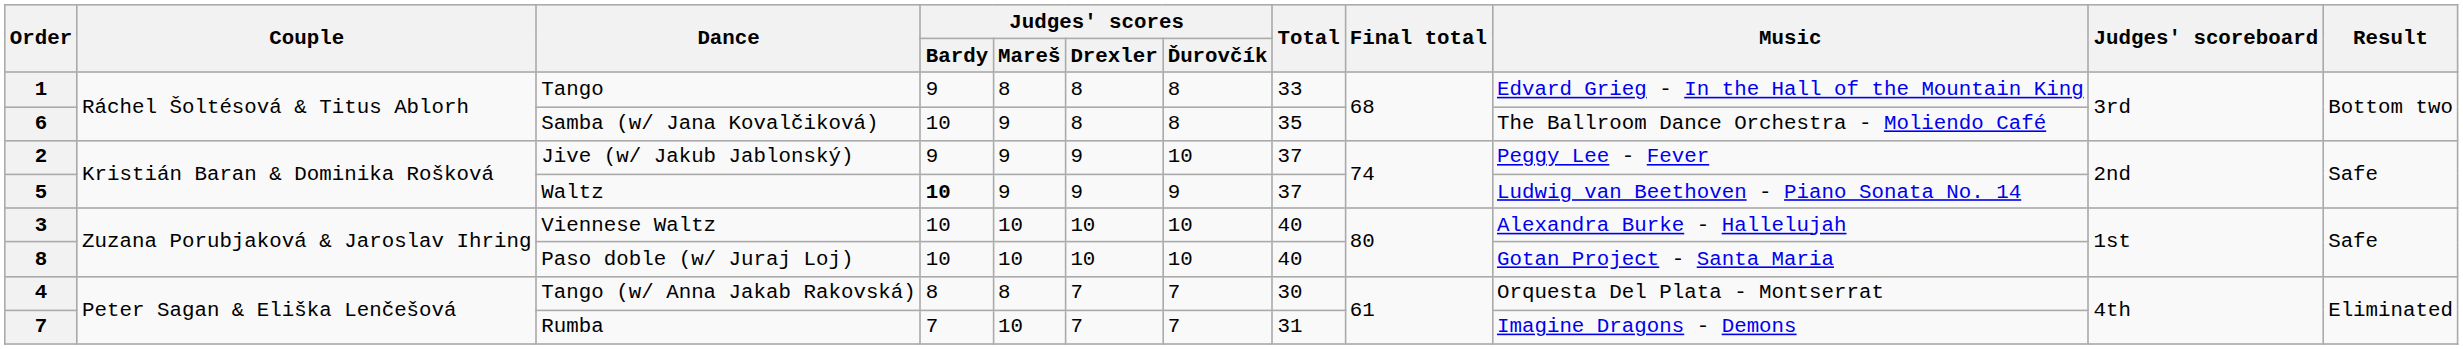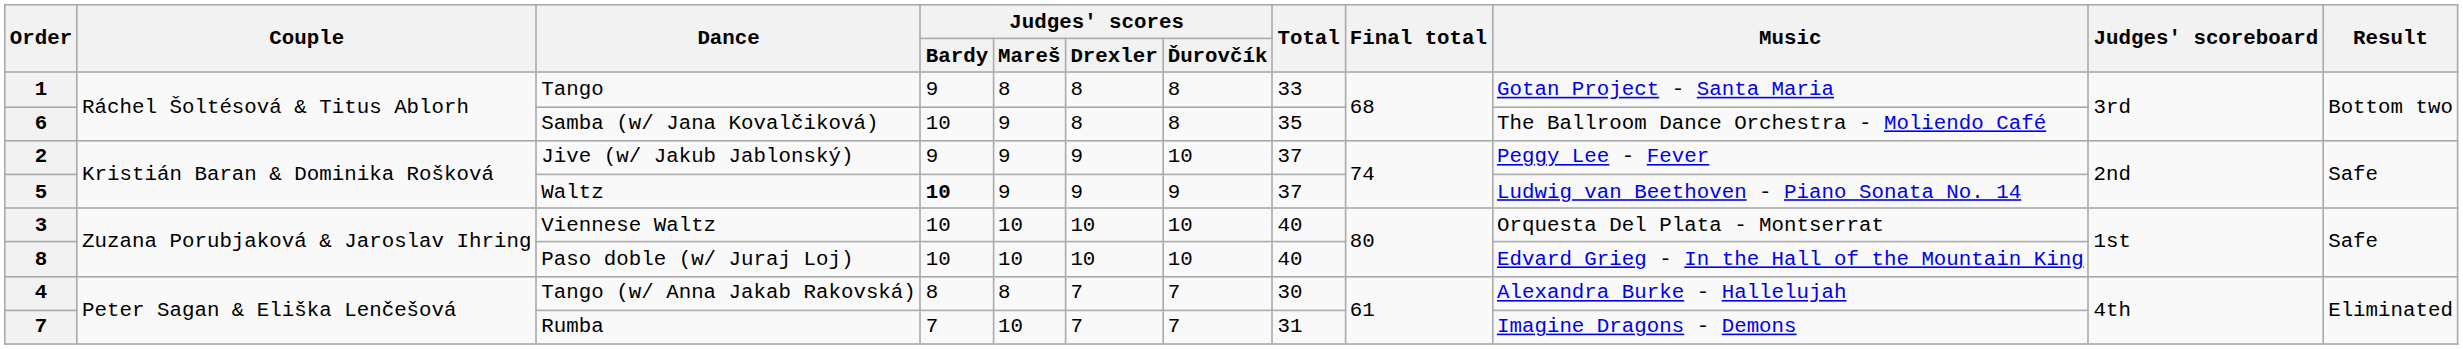Tango | Music: Edvard Grieg - In the Hall of the Mountain King -> Gotan Project - Santa Maria
Viennese Waltz | Music: Alexandra Burke - Hallelujah -> Orquesta Del Plata - Montserrat
Paso doble (w/ Juraj Loj) | Music: Gotan Project - Santa Maria -> Edvard Grieg - In the Hall of the Mountain King
Tango (w/ Anna Jakab Rakovská) | Music: Orquesta Del Plata - Montserrat -> Alexandra Burke - Hallelujah
